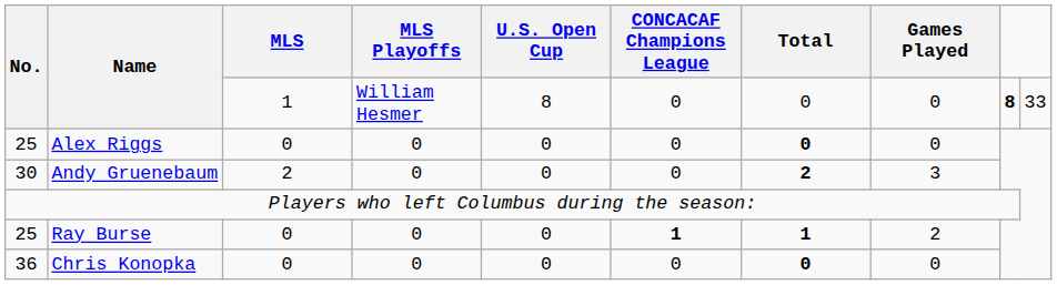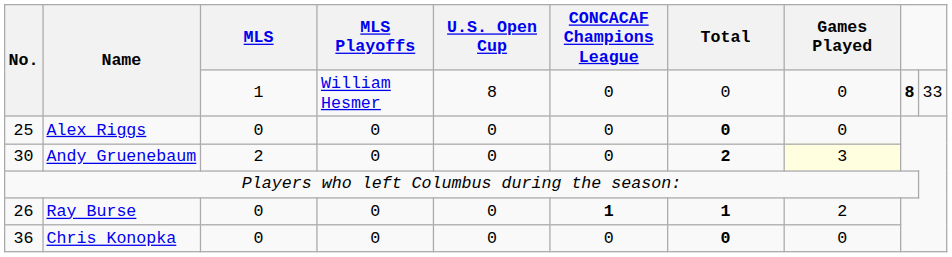Andy Gruenebaum | Games Played: no background -> lightyellow background
Ray Burse | No.: 25 -> 26
